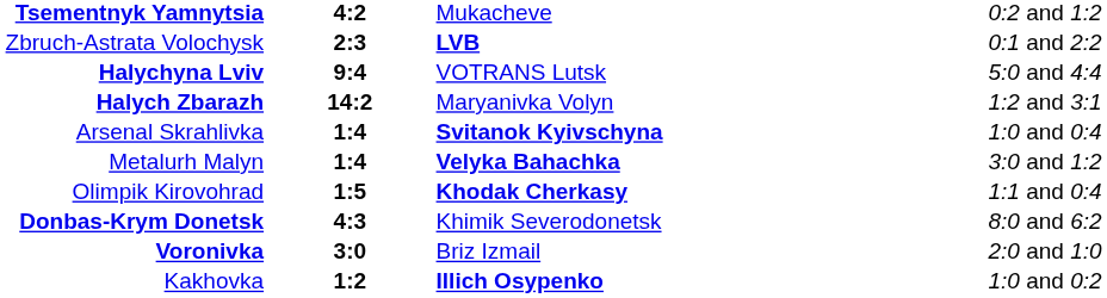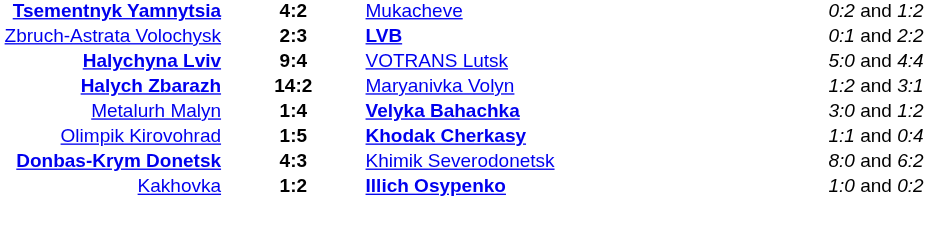- row: Arsenal Skrahlivka | 1:4 | Svitanok Kyivschyna | 1:0 and 0:4
- row: Voronivka | 3:0 | Briz Izmail | 2:0 and 1:0
